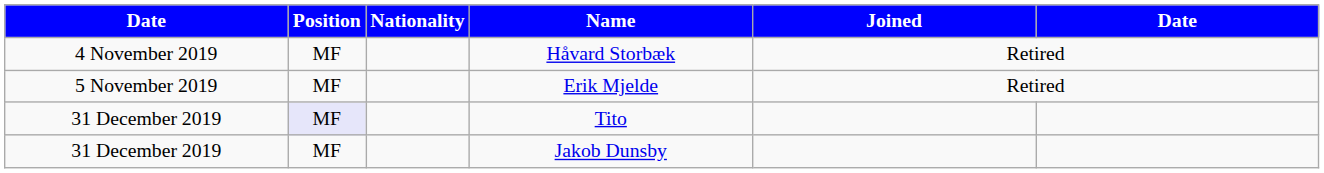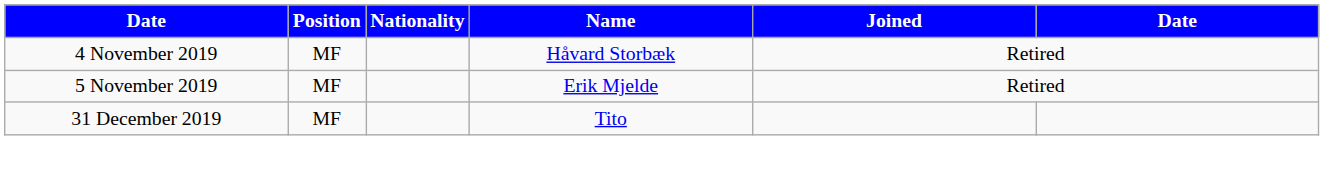Tito | Position: lavender background -> no background
- row: 31 December 2019 | MF | Jakob Dunsby
